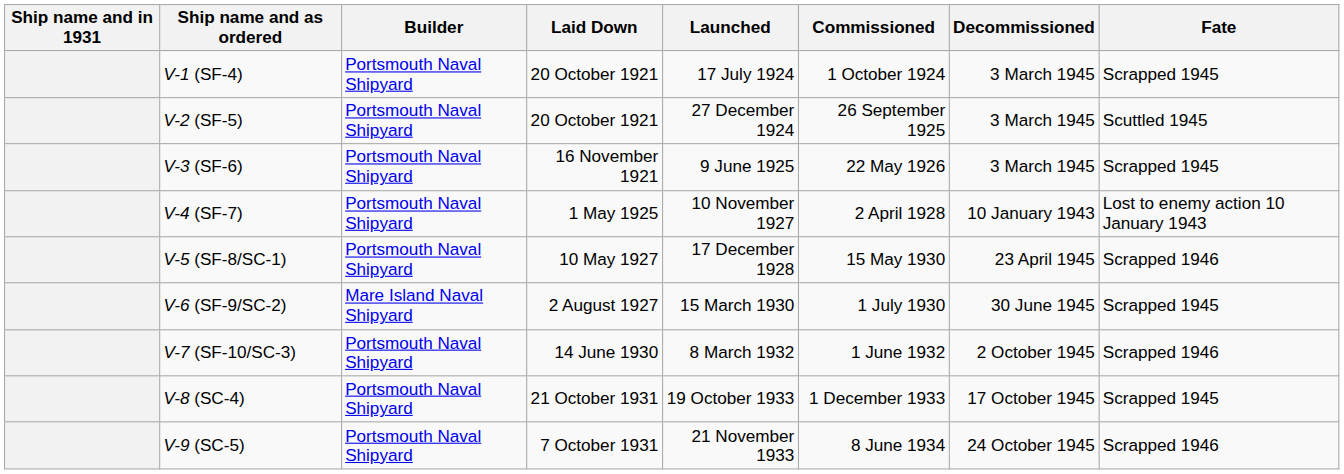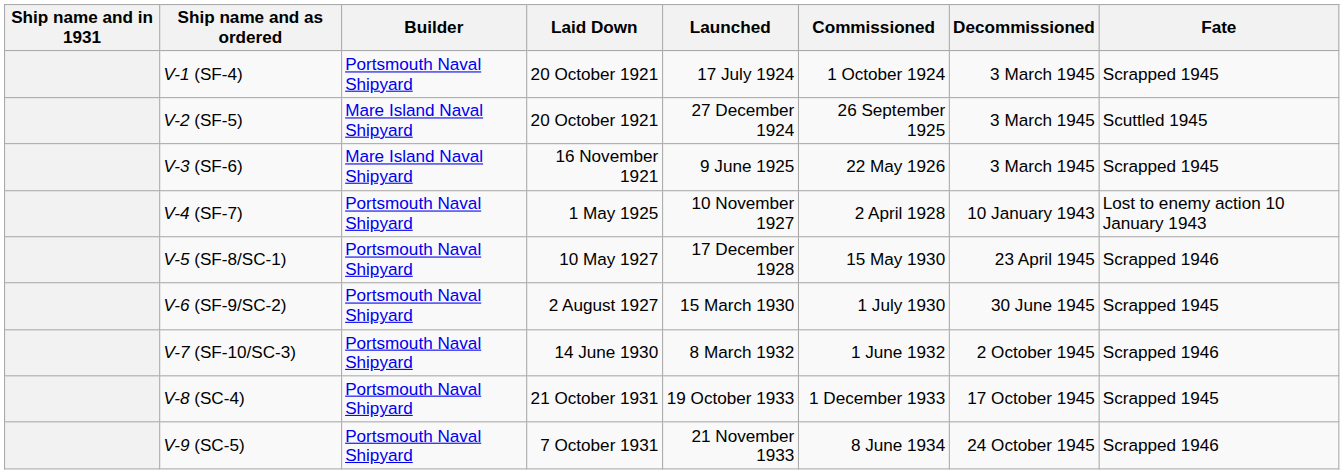V-2 (SF-5) | Builder: Portsmouth Naval Shipyard -> Mare Island Naval Shipyard
V-3 (SF-6) | Builder: Portsmouth Naval Shipyard -> Mare Island Naval Shipyard
V-6 (SF-9/SC-2) | Builder: Mare Island Naval Shipyard -> Portsmouth Naval Shipyard
